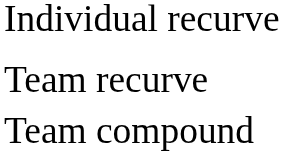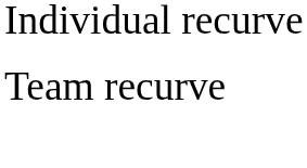- row: Team compound
